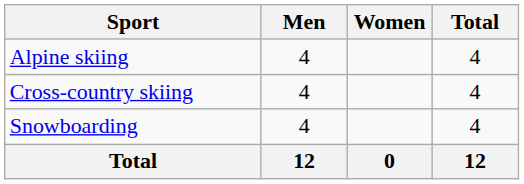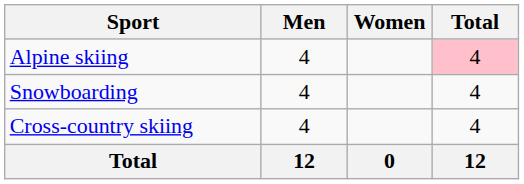Alpine skiing | Total: no background -> pink background
rows swapped: Cross-country skiing <-> Snowboarding
